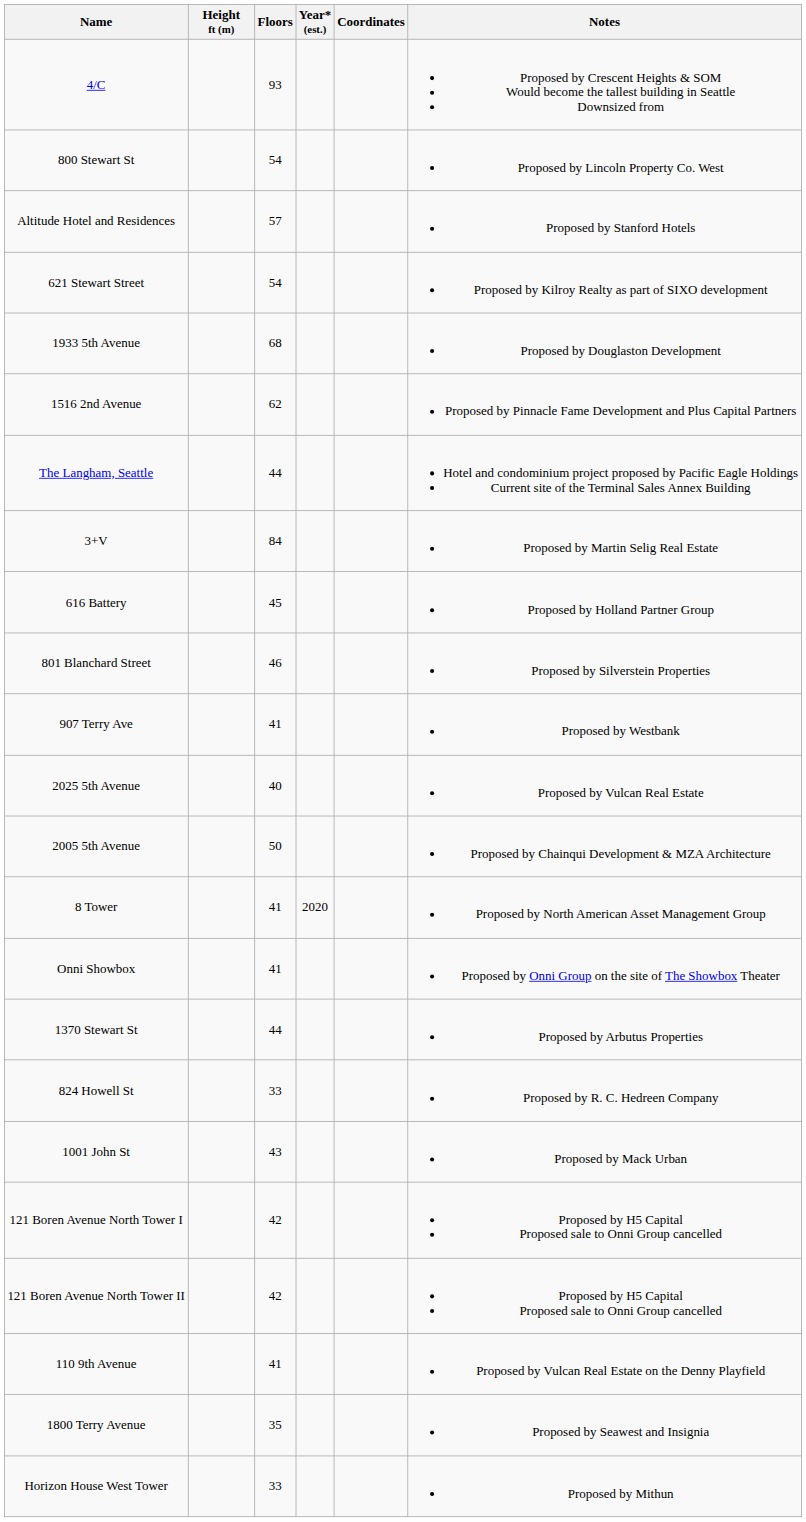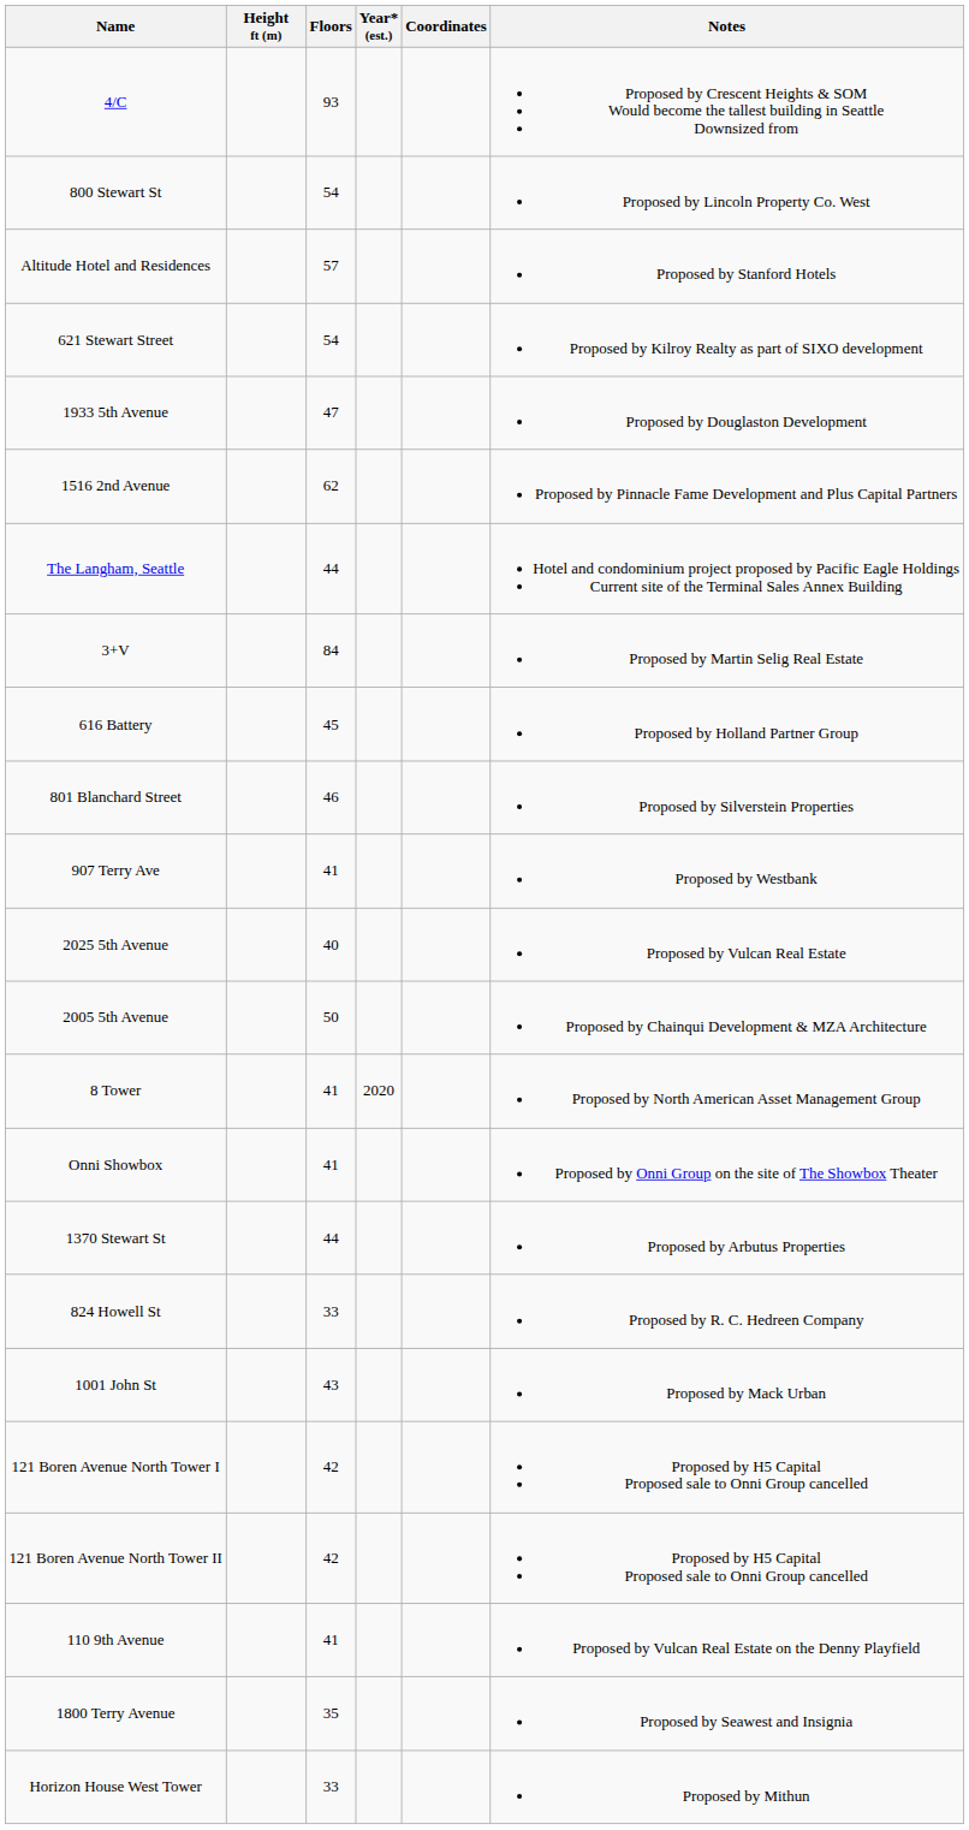1933 5th Avenue | Floors: 68 -> 47
